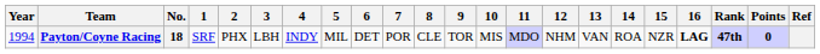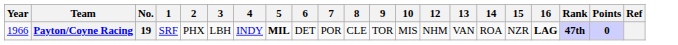- column: 11 | MDO
Payton/Coyne Racing | Year: 1994 -> 1966
Payton/Coyne Racing | No.: 18 -> 19
Payton/Coyne Racing | 5: normal -> bold
